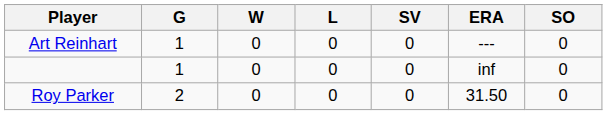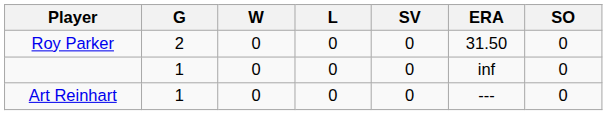rows swapped: Roy Parker <-> Art Reinhart
